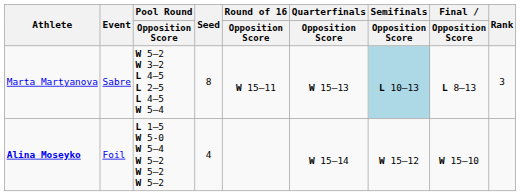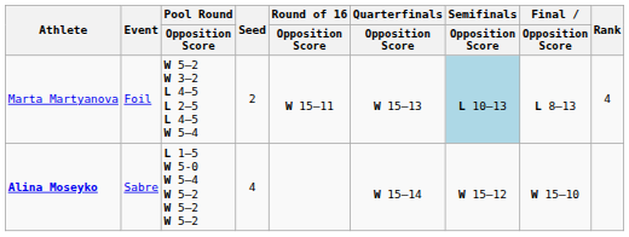Marta Martyanova | Event: Sabre -> Foil
Marta Martyanova | Seed: 8 -> 2
Marta Martyanova | Rank: 3 -> 4
Alina Moseyko | Event: Foil -> Sabre
